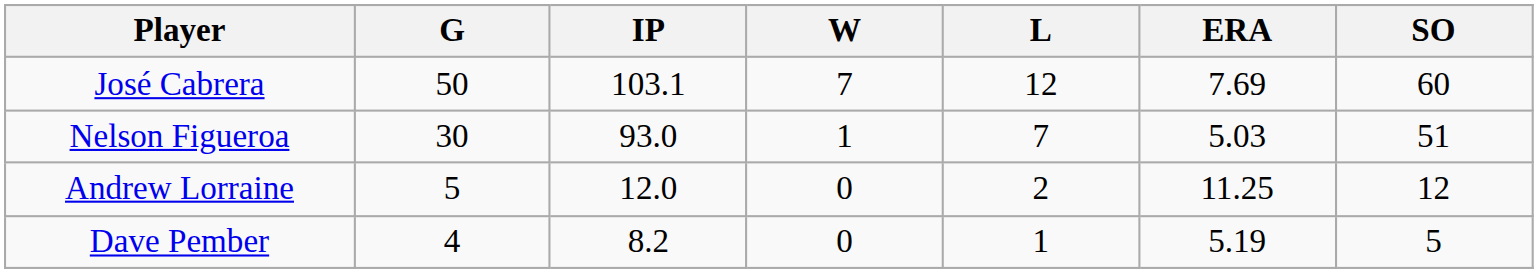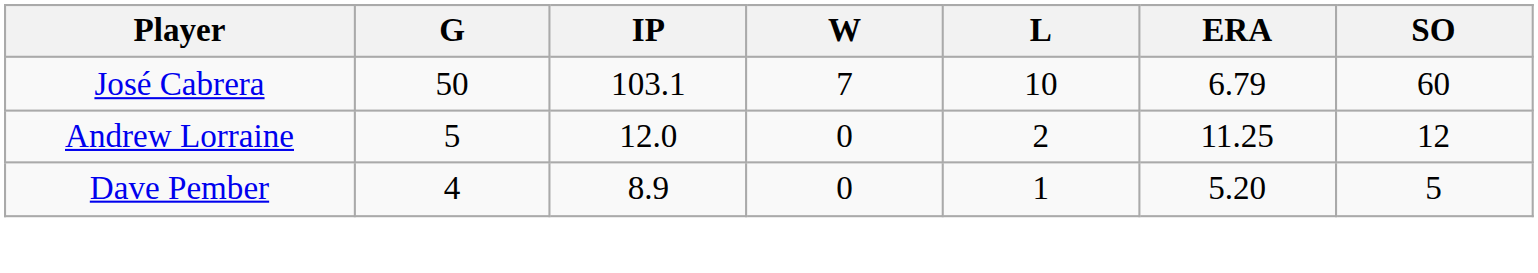José Cabrera | L: 12 -> 10
José Cabrera | ERA: 7.69 -> 6.79
- row: Nelson Figueroa | 30 | 93.0 | 1 | 7 | 5.03 | 51
Dave Pember | IP: 8.2 -> 8.9
Dave Pember | ERA: 5.19 -> 5.20
